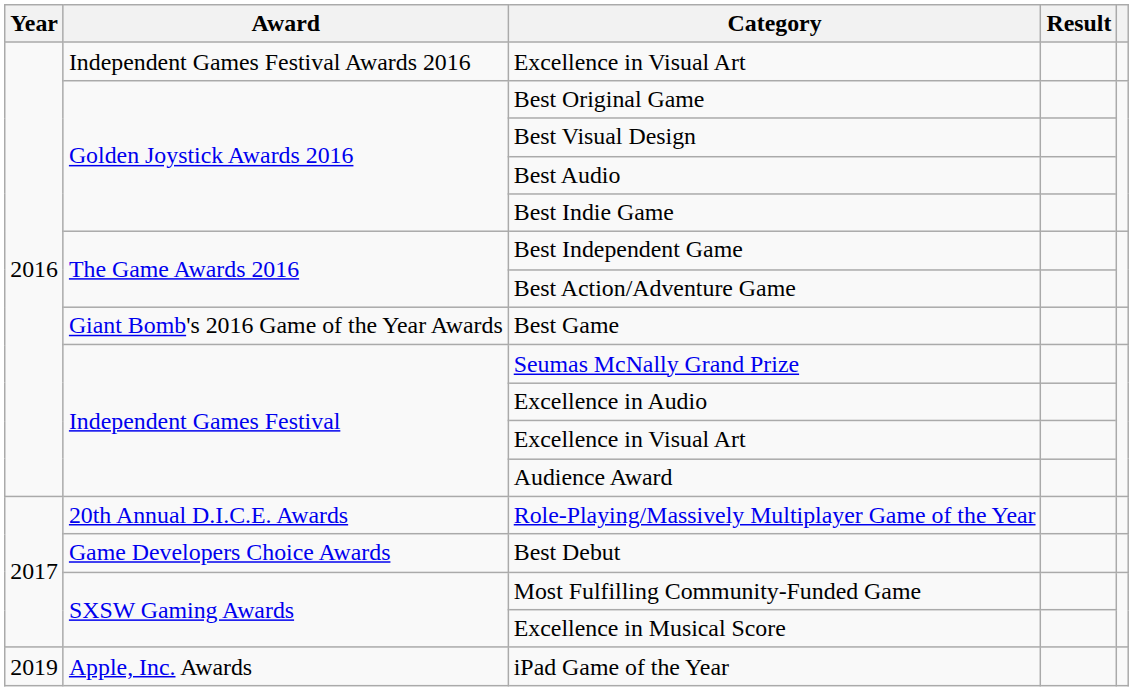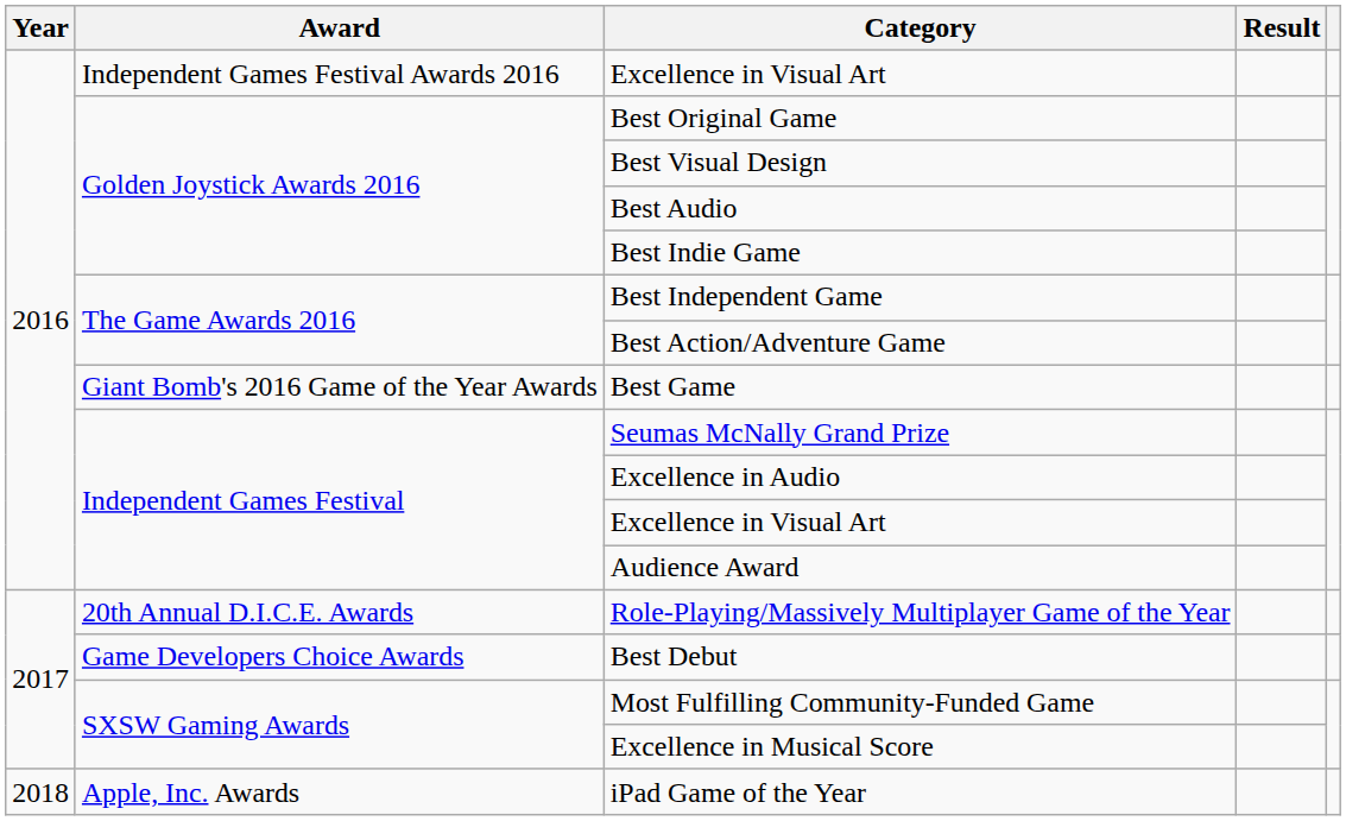iPad Game of the Year | Year: 2019 -> 2018
